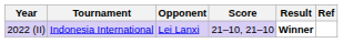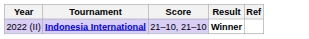- column: Opponent | Lei Lanxi
2022 (II) | Tournament: normal -> bold
